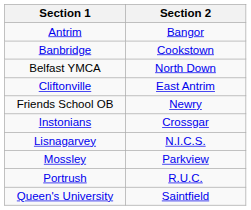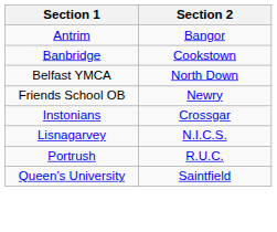- row: Cliftonville | East Antrim
- row: Mossley | Parkview
